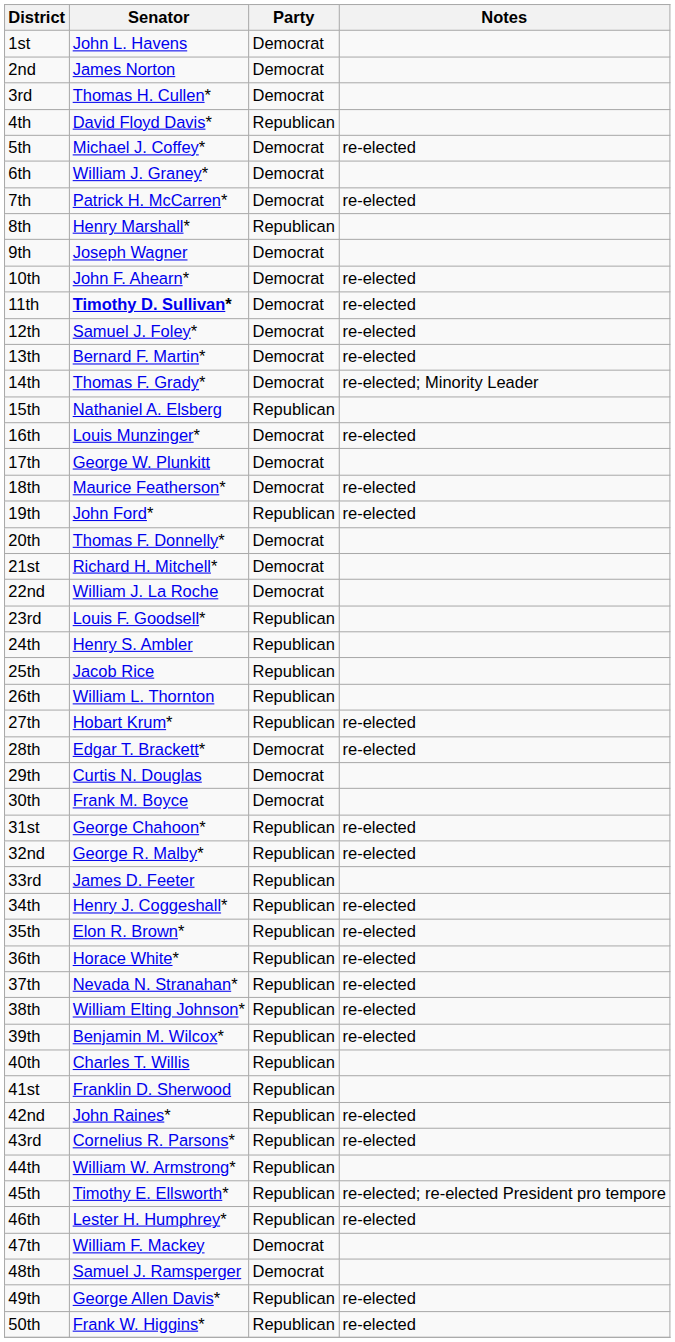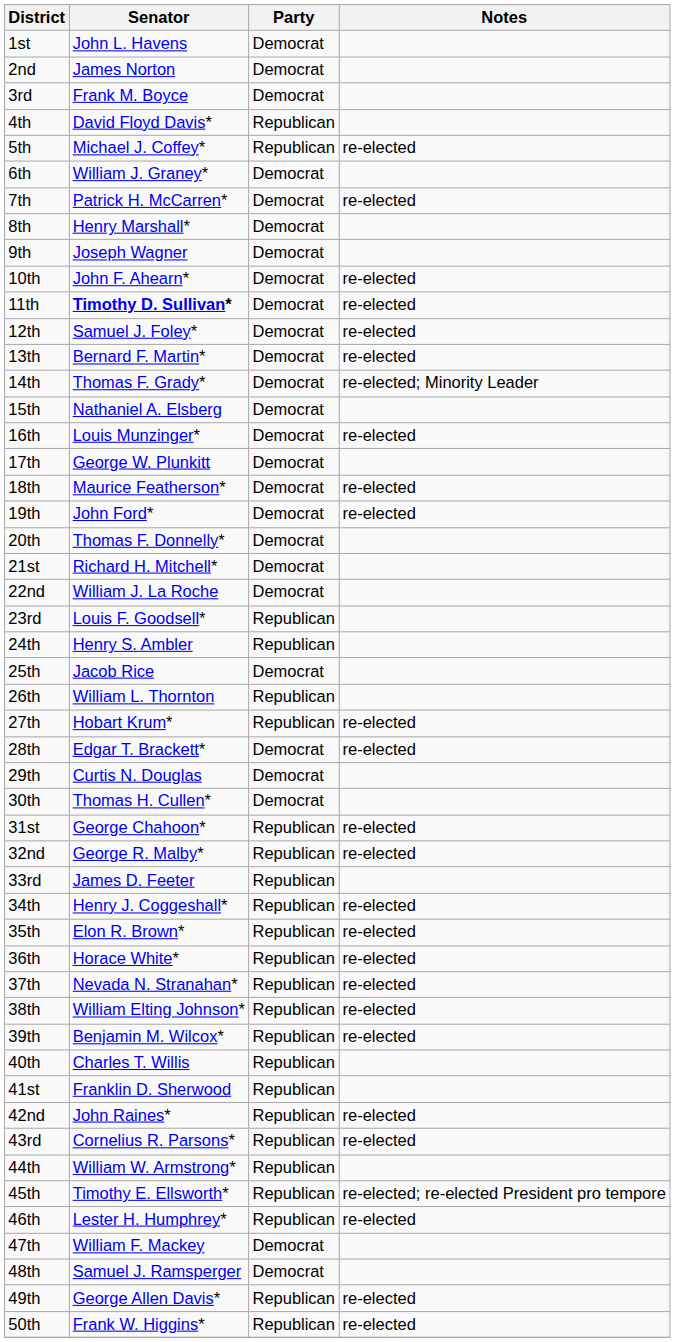3rd | Senator: Thomas H. Cullen* -> Frank M. Boyce
5th | Party: Democrat -> Republican
8th | Party: Republican -> Democrat
15th | Party: Republican -> Democrat
19th | Party: Republican -> Democrat
25th | Party: Republican -> Democrat
30th | Senator: Frank M. Boyce -> Thomas H. Cullen*
